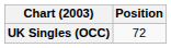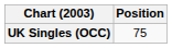UK Singles (OCC) | Position: 72 -> 75
